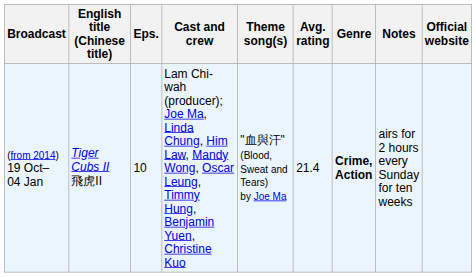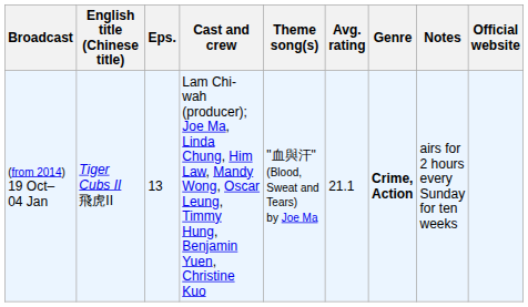(from 2014) 19 Oct– 04 Jan | Eps.: 10 -> 13
(from 2014) 19 Oct– 04 Jan | Avg. rating: 21.4 -> 21.1
